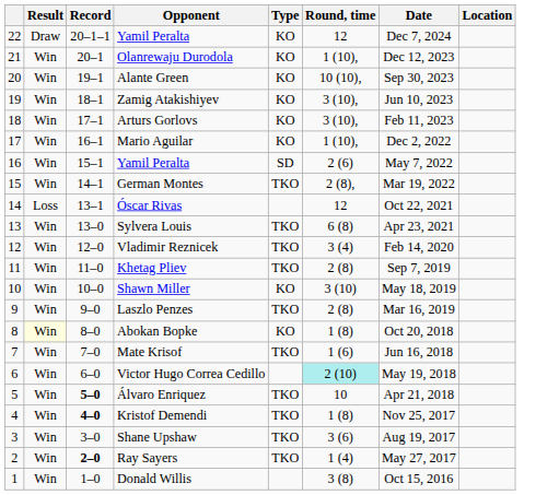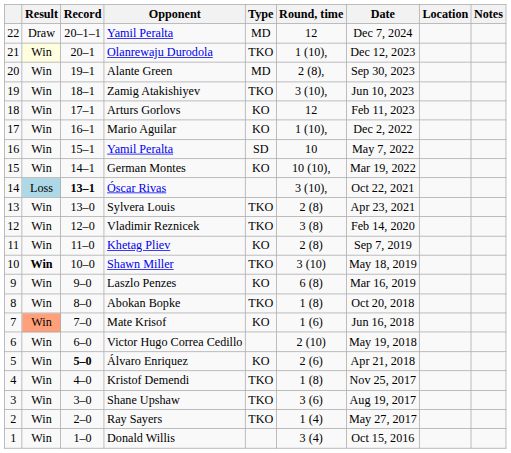+ column: Notes
22 / Yamil Peralta | Type: KO -> MD
Olanrewaju Durodola | Result: no background -> lightyellow background
Olanrewaju Durodola | Type: KO -> TKO
Alante Green | Type: KO -> MD
Alante Green | Round, time: 10 (10), -> 2 (8),
Zamig Atakishiyev | Type: KO -> TKO
Arturs Gorlovs | Round, time: 3 (10), -> 12
16 / Yamil Peralta | Round, time: 2 (6) -> 10
German Montes | Type: TKO -> KO
German Montes | Round, time: 2 (8), -> 10 (10),
Óscar Rivas | Result: no background -> lightblue background
Óscar Rivas | Record: normal -> bold
Óscar Rivas | Round, time: 12 -> 3 (10),
Sylvera Louis | Round, time: 6 (8) -> 2 (8)
Vladimir Reznicek | Round, time: 3 (4) -> 3 (8)
Khetag Pliev | Type: TKO -> KO
Shawn Miller | Result: normal -> bold
Shawn Miller | Type: KO -> TKO
Laszlo Penzes | Type: TKO -> KO
Laszlo Penzes | Round, time: 2 (8) -> 6 (8)
Abokan Bopke | Result: lightyellow background -> no background
Abokan Bopke | Type: KO -> TKO
Mate Krisof | Result: no background -> lightsalmon background
Mate Krisof | Type: TKO -> KO
Victor Hugo Correa Cedillo | Round, time: paleturquoise background -> no background
Álvaro Enriquez | Type: TKO -> KO
Álvaro Enriquez | Round, time: 10 -> 2 (6)
Kristof Demendi | Record: bold -> normal
Ray Sayers | Record: bold -> normal
Donald Willis | Round, time: 3 (8) -> 3 (4)
